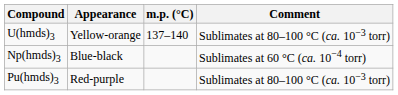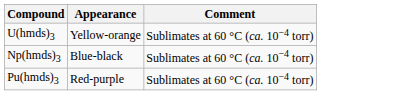- column: m.p. (°C) | 137–140
U(hmds)3 | Comment: Sublimates at 80–100 °C (ca. 10−3 torr) -> Sublimates at 60 °C (ca. 10−4 torr)
Pu(hmds)3 | Comment: Sublimates at 80–100 °C (ca. 10−3 torr) -> Sublimates at 60 °C (ca. 10−4 torr)
